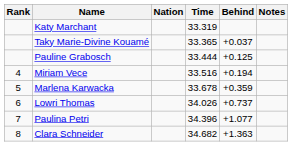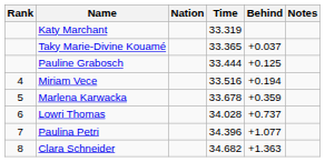Lowri Thomas | Time: 34.026 -> 34.028
